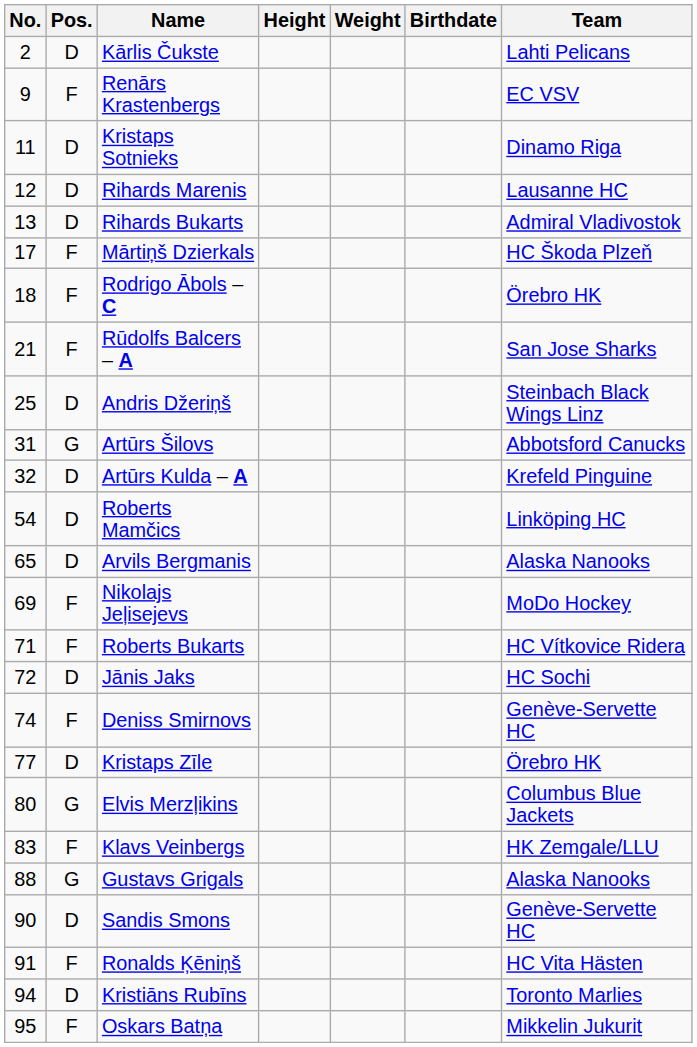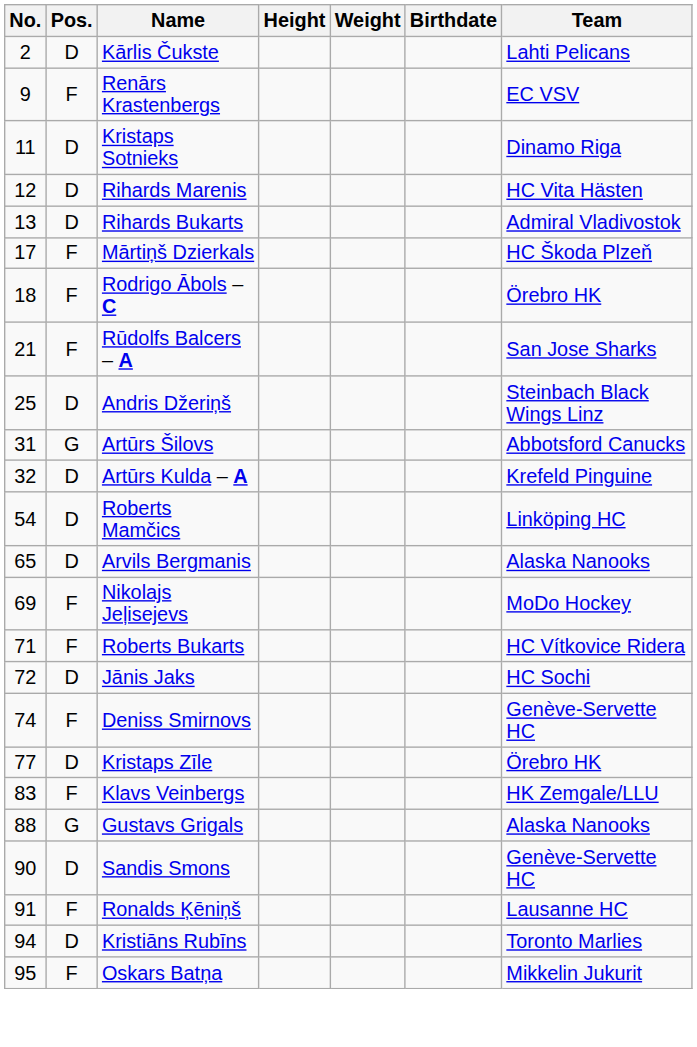Rihards Marenis | Team: Lausanne HC -> HC Vita Hästen
- row: 80 | G | Elvis Merzļikins | Columbus Blue Jackets
Ronalds Ķēniņš | Team: HC Vita Hästen -> Lausanne HC
